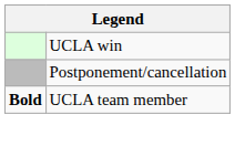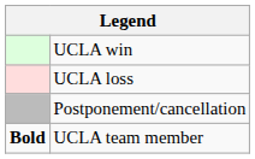+ row: UCLA loss
